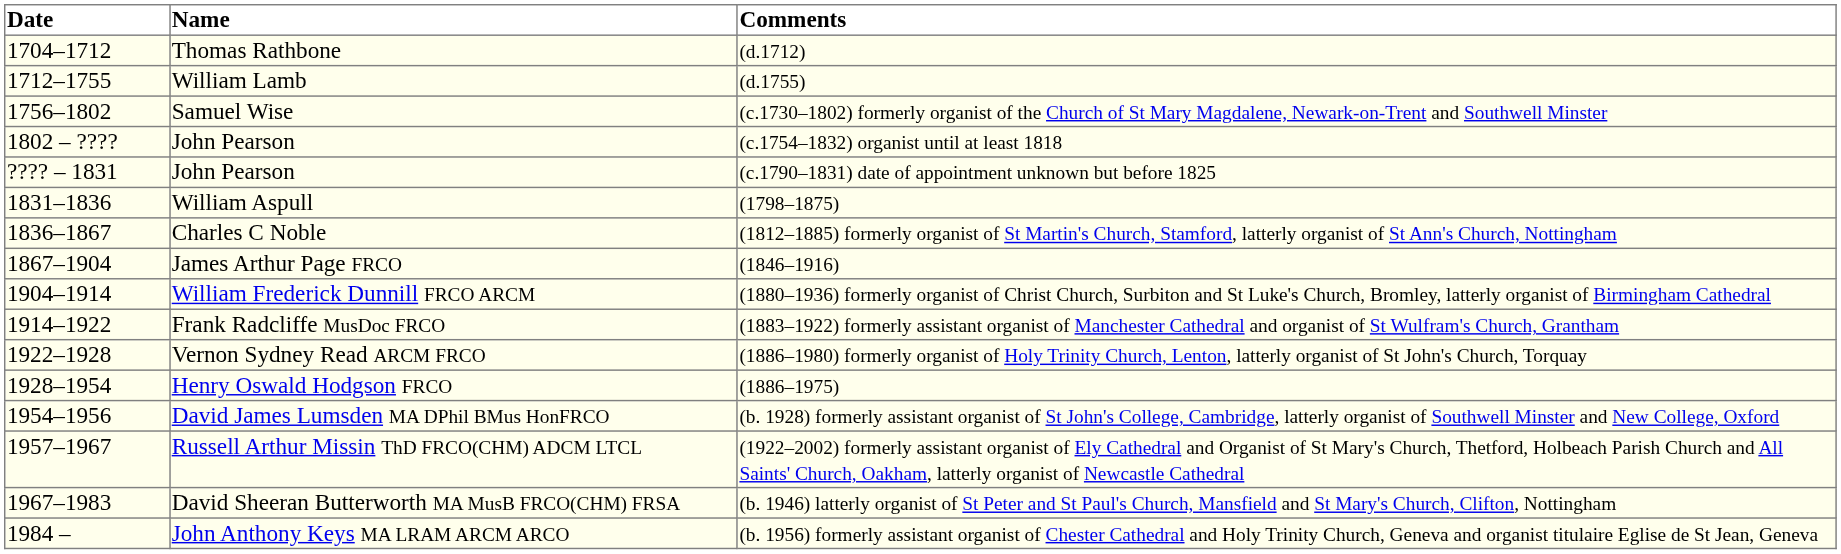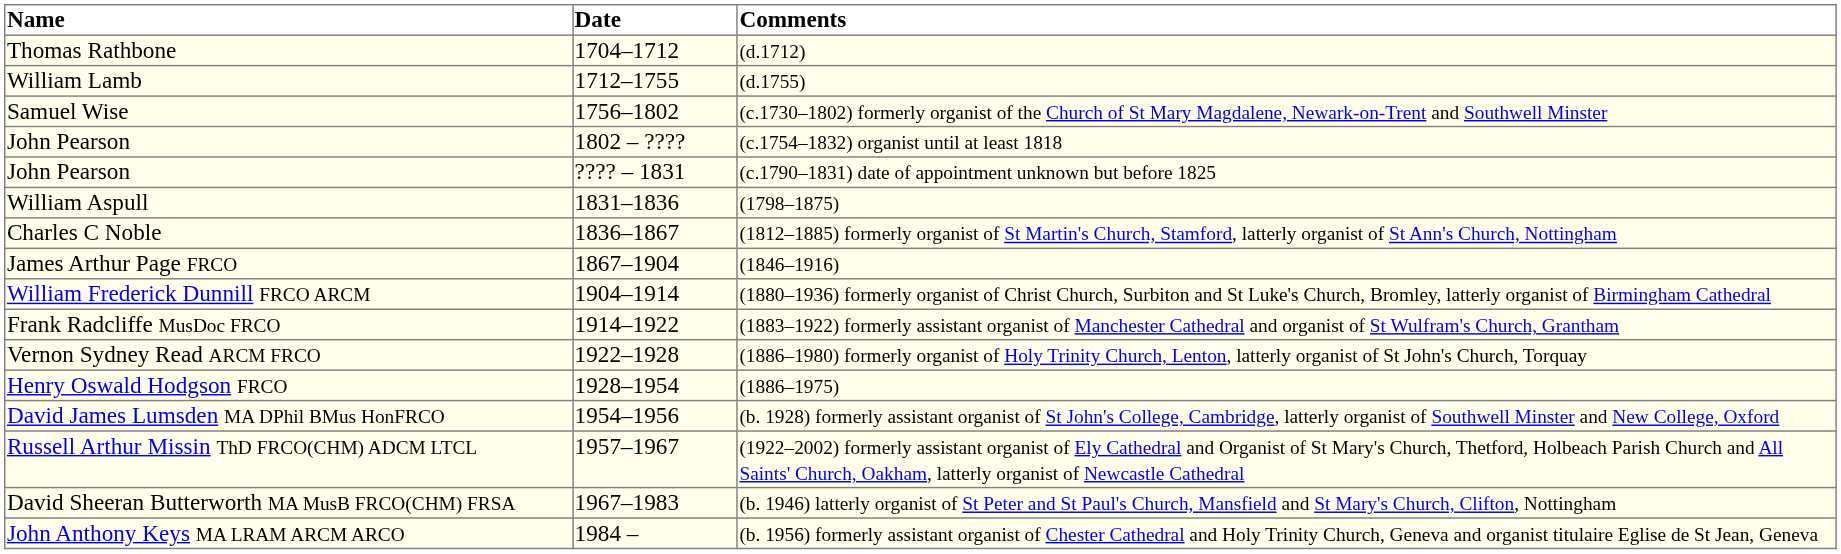columns swapped: Date <-> Name
